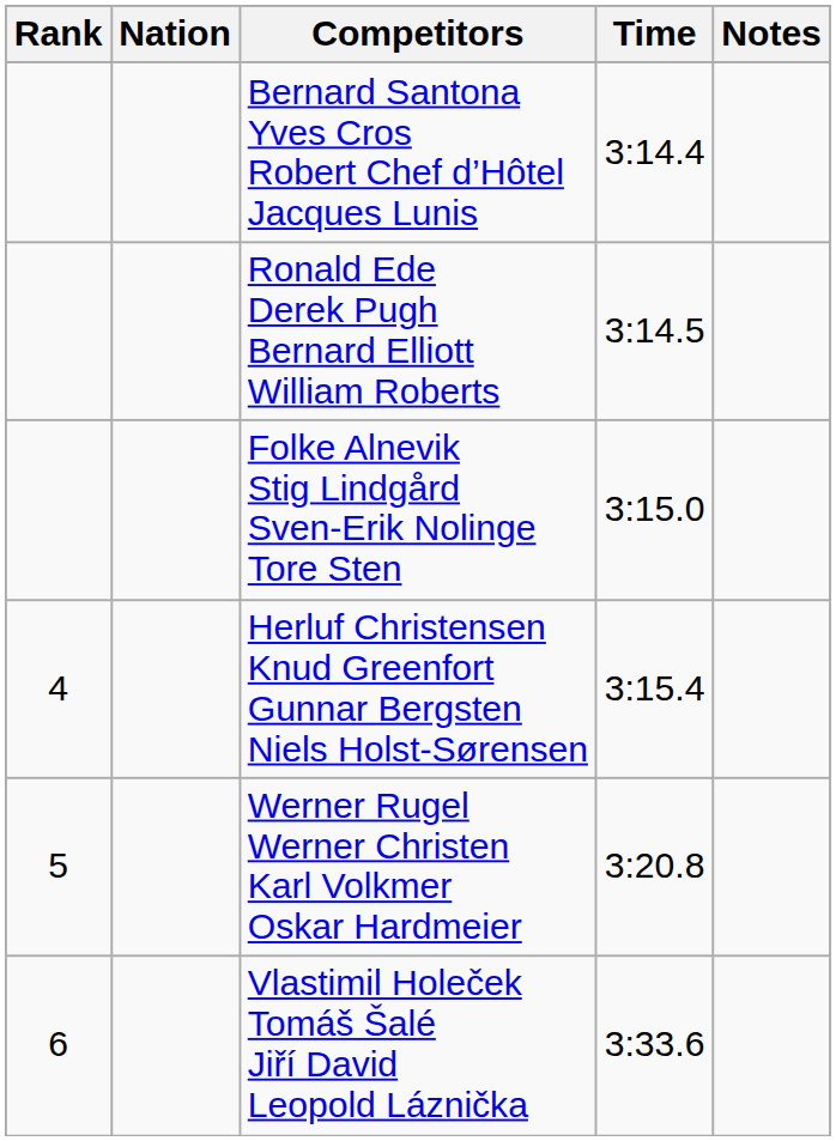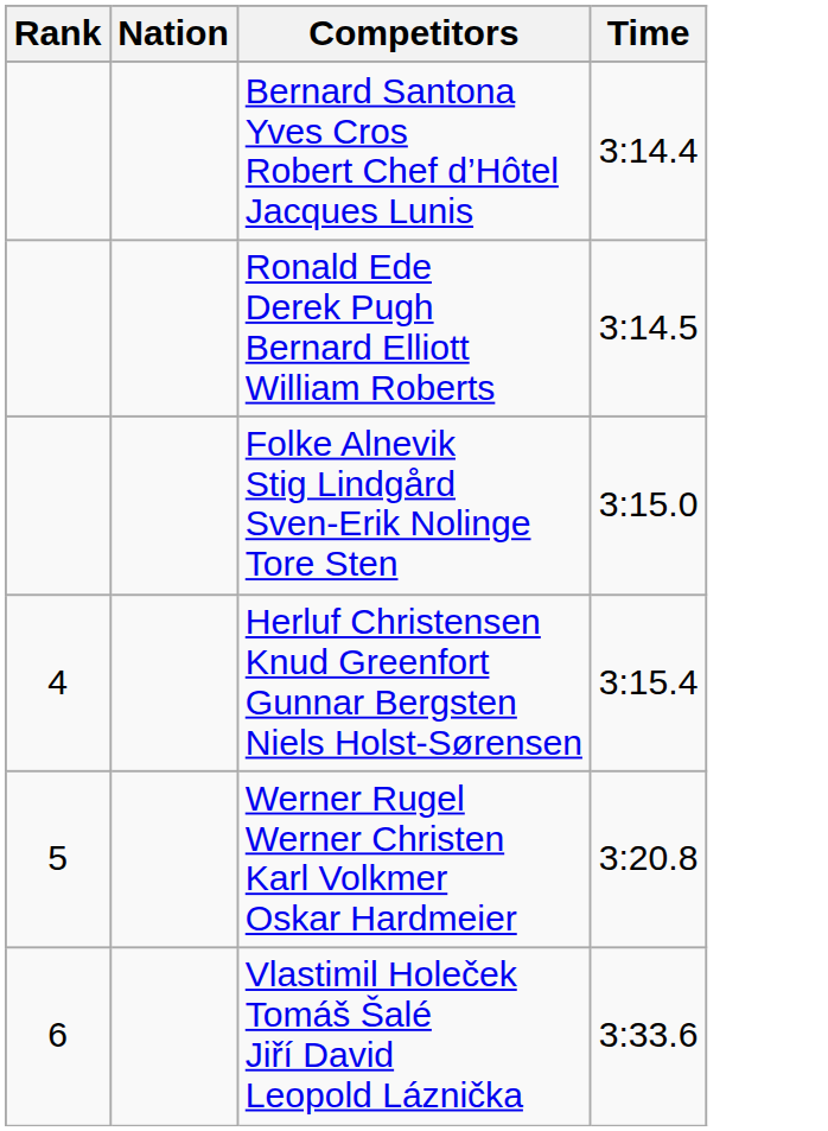- column: Notes
